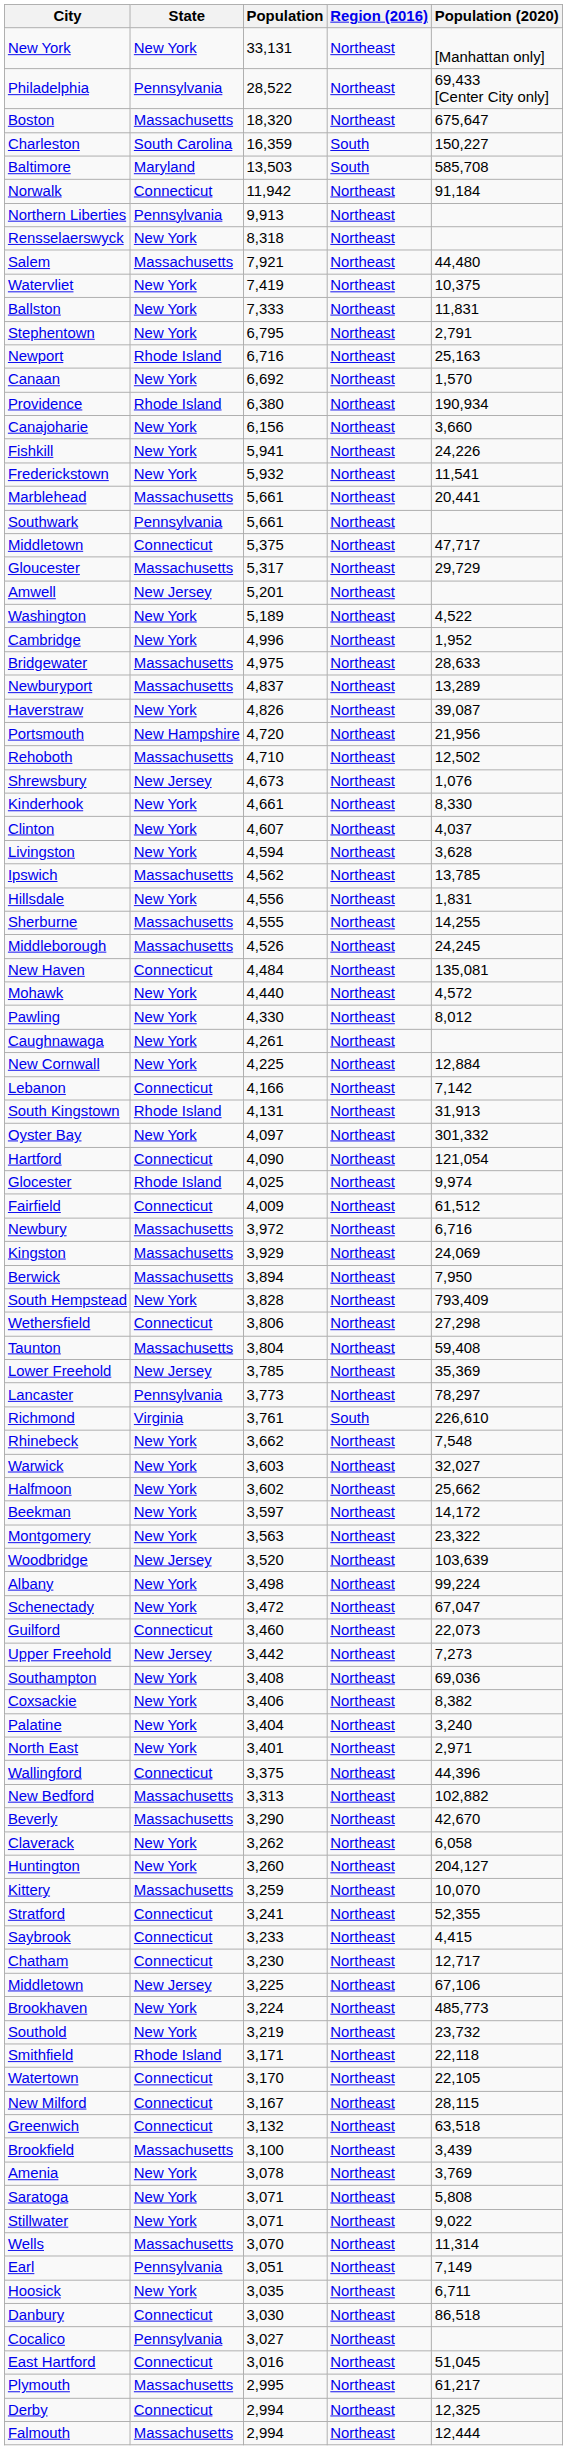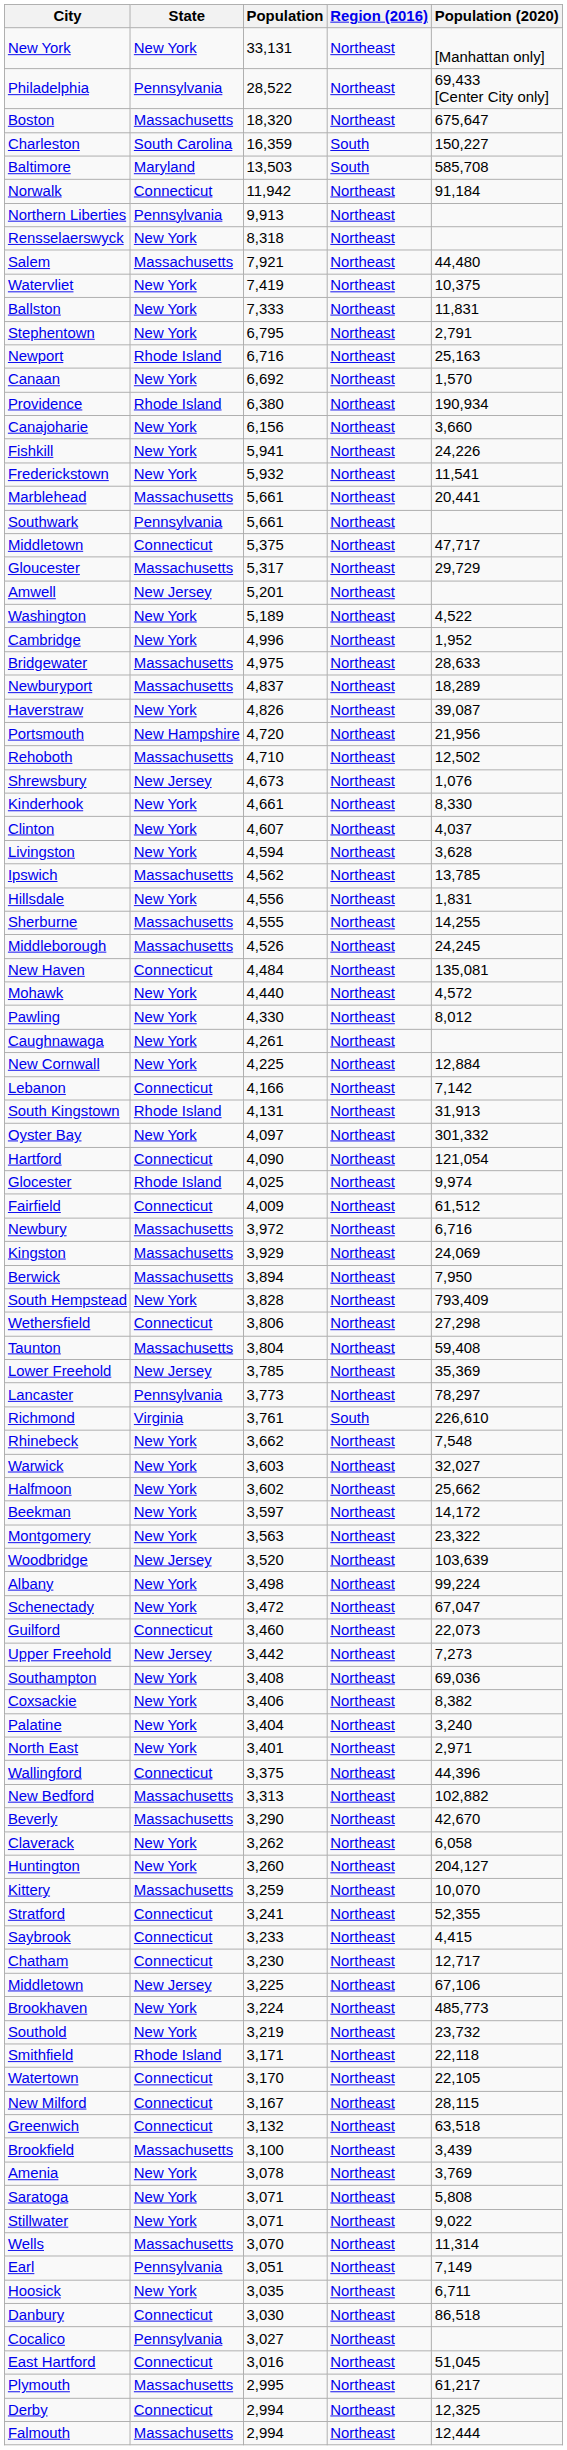Newburyport | Population (2020): 13,289 -> 18,289
